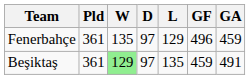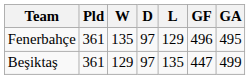Fenerbahçe | GA: 459 -> 495
Beşiktaş | W: lightgreen background -> no background
Beşiktaş | GF: 459 -> 447
Beşiktaş | GA: 491 -> 499
